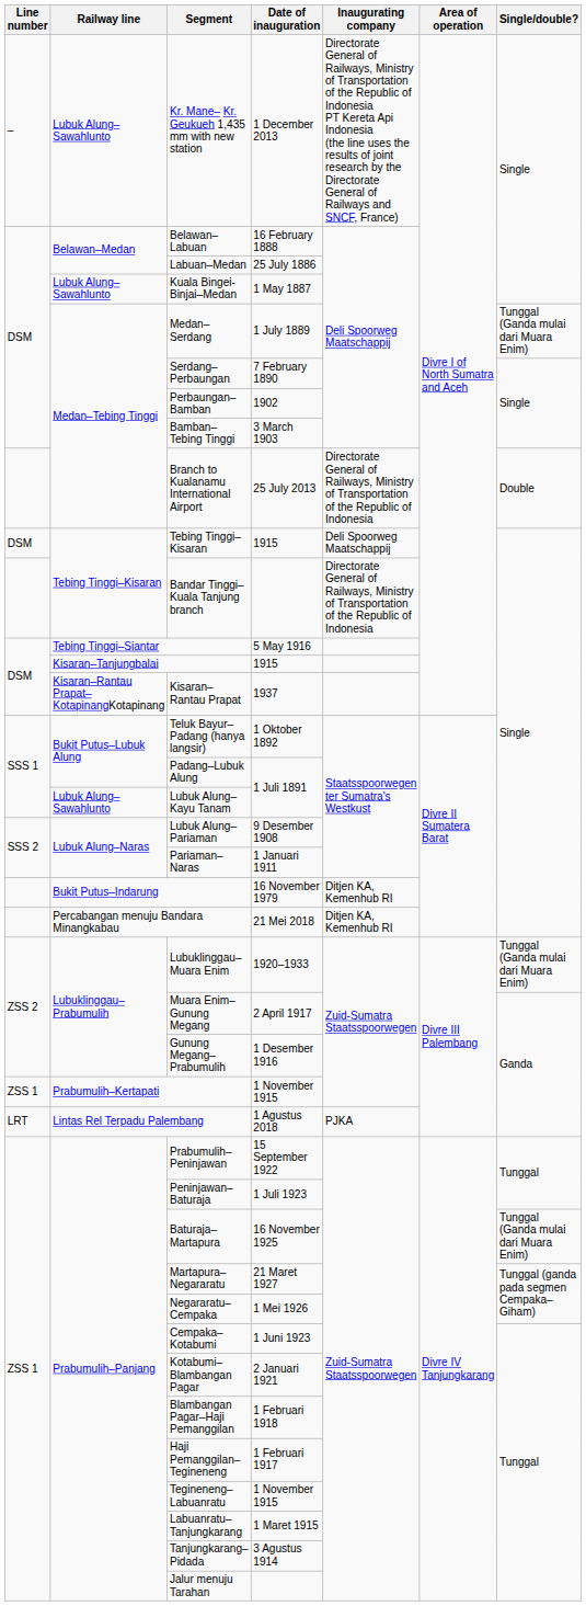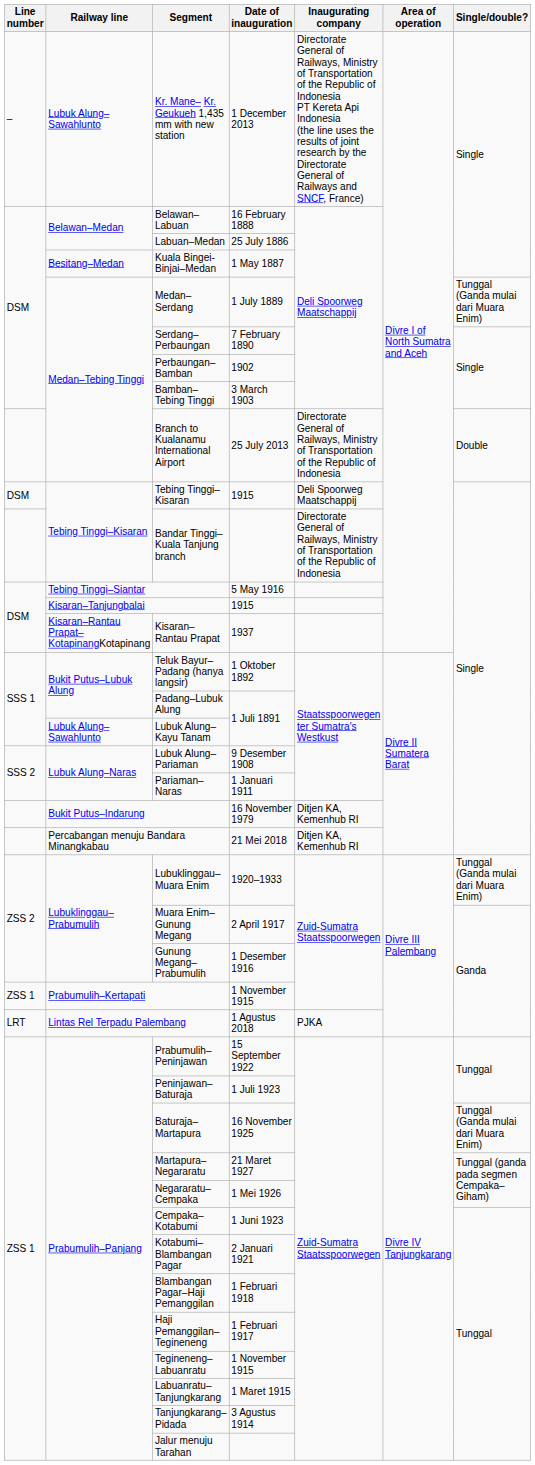Kuala Bingei-Binjai–Medan | Railway line: Lubuk Alung–Sawahlunto -> Besitang–Medan
